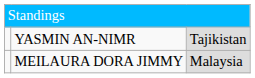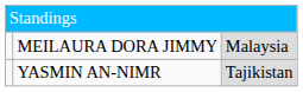rows swapped: MEILAURA DORA JIMMY <-> YASMIN AN-NIMR
